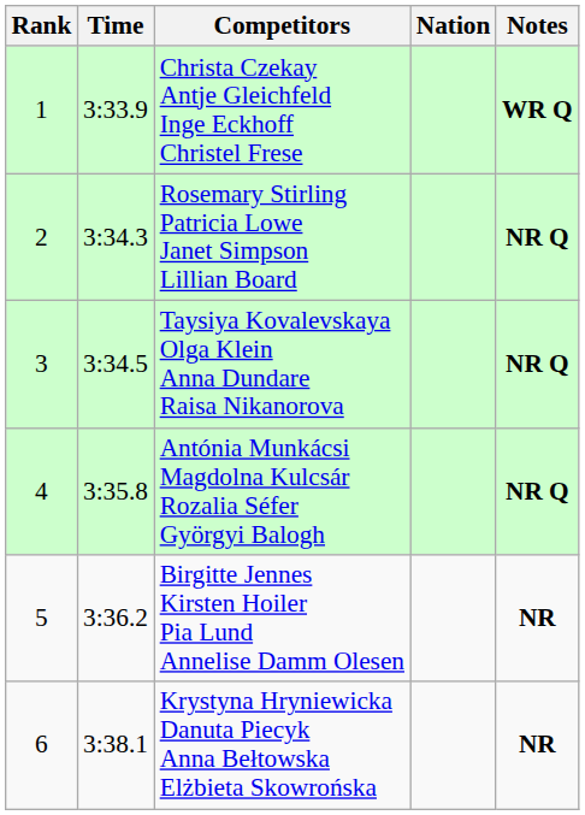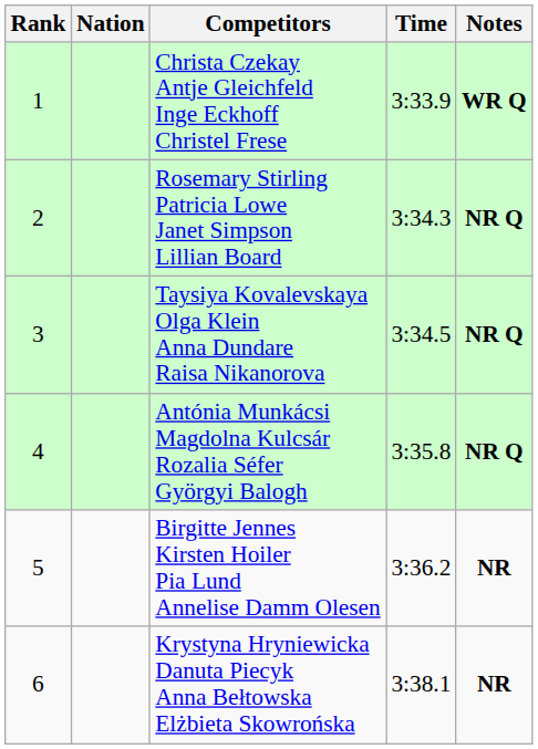columns swapped: Nation <-> Time
